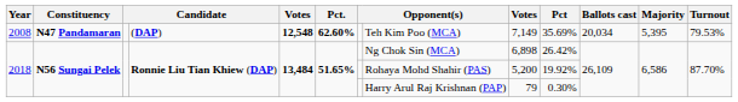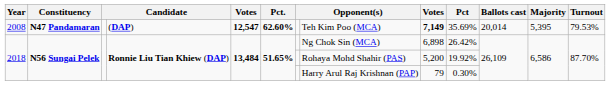2008 | column 5: 12,548 -> 12,547
2008 | column 9: normal -> bold
2008 | Ballots cast: 20,034 -> 20,014
